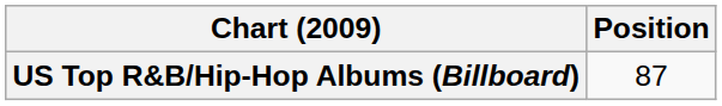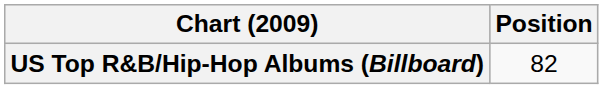US Top R&B/Hip-Hop Albums (Billboard) | Position: 87 -> 82
